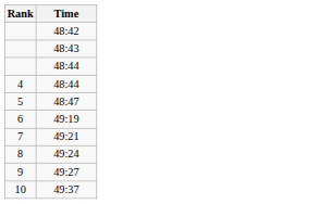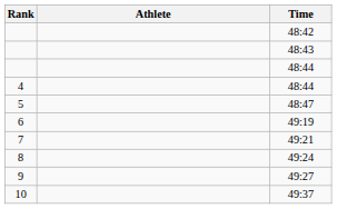+ column: Athlete
